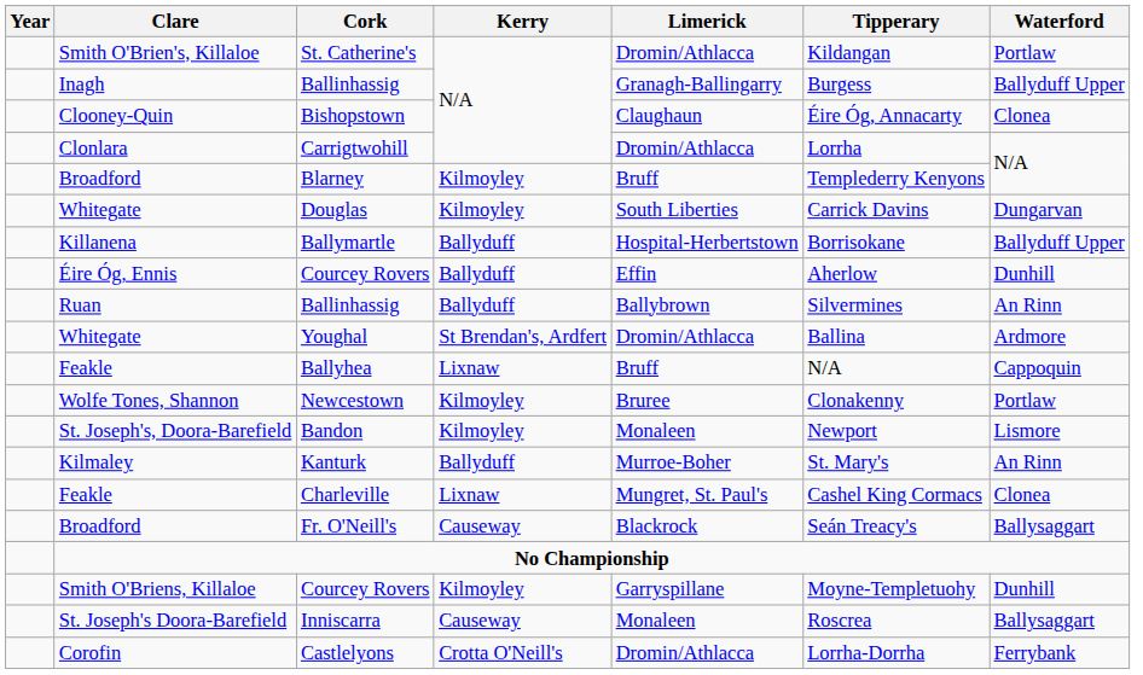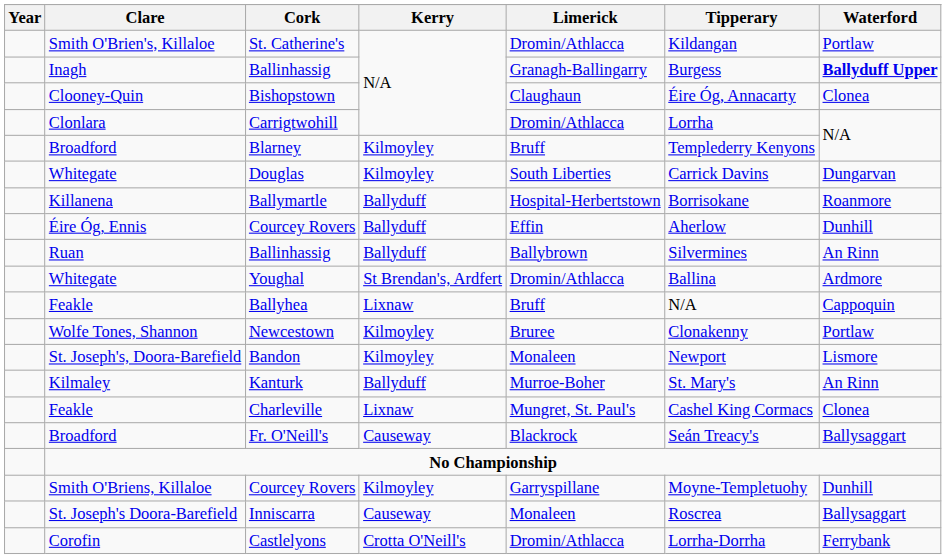Inagh / Ballinhassig | Waterford: normal -> bold
Ballymartle | Waterford: Ballyduff Upper -> Roanmore
